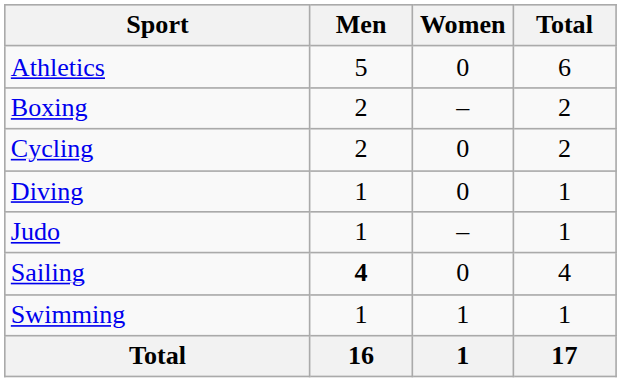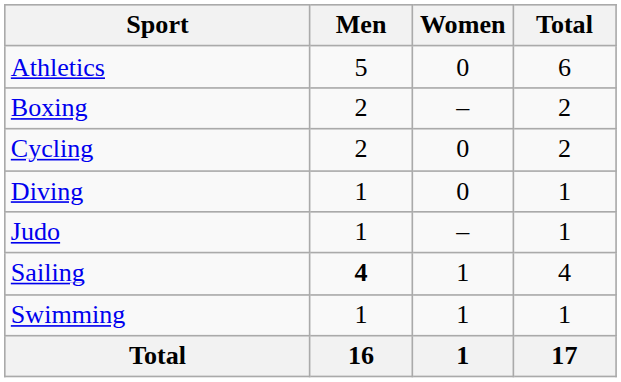Sailing | Women: 0 -> 1
